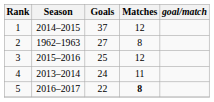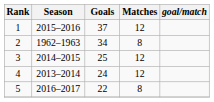1 | Season: 2014–2015 -> 2015–2016
2 | Goals: 27 -> 34
3 | Season: 2015–2016 -> 2014–2015
4 | Matches: 11 -> 12
5 | Matches: bold -> normal
